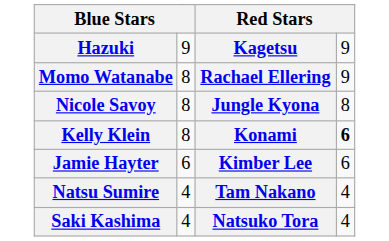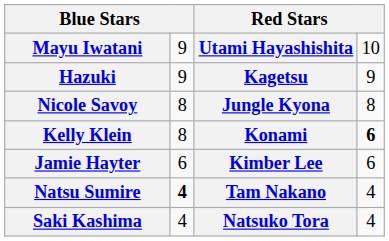+ row: Mayu Iwatani | 9 | Utami Hayashishita | 10
- row: Momo Watanabe | 8 | Rachael Ellering | 9
Natsu Sumire | column 2: normal -> bold
